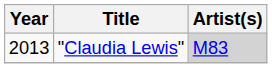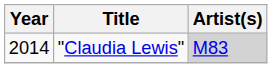"Claudia Lewis" | Year: 2013 -> 2014
